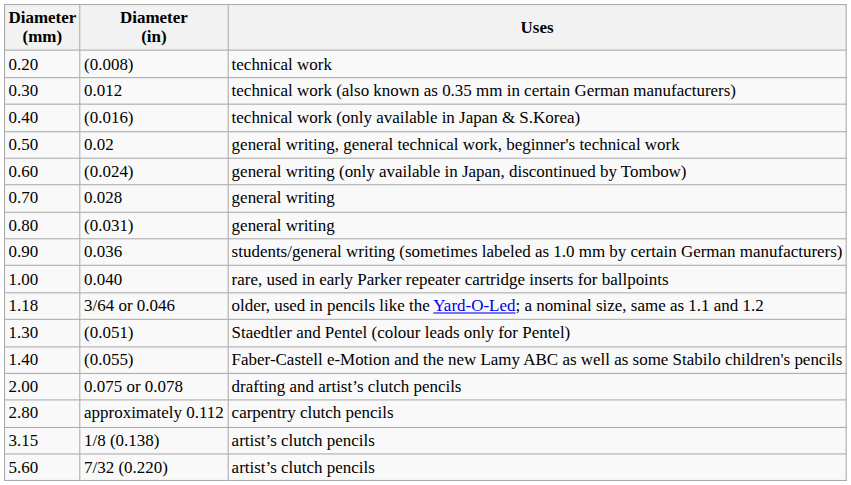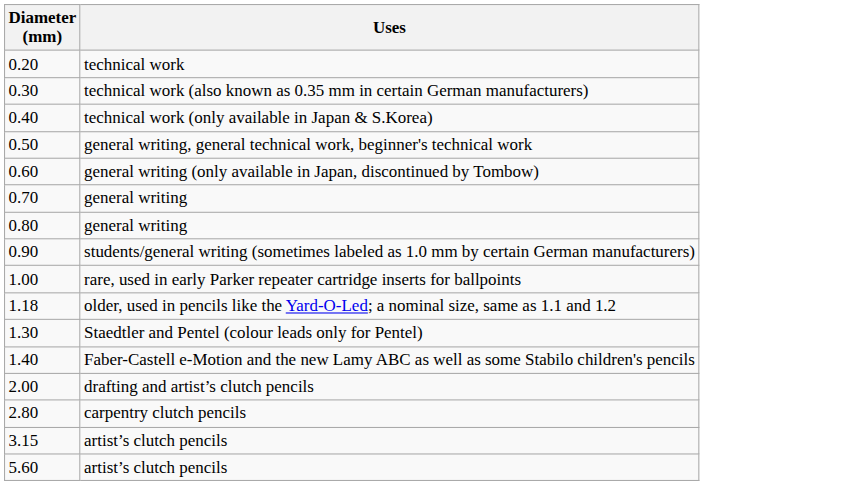- column: Diameter (in) | (0.008) | 0.012 | (0.016) | 0.02 | (0.024) | 0.028 | (0.031) | 0.036 | 0.040 | 3/64 or 0.046 | (0.051) | (0.055) | 0.075 or 0.078 | approximately 0.112 | 1/8 (0.138) | 7/32 (0.220)
